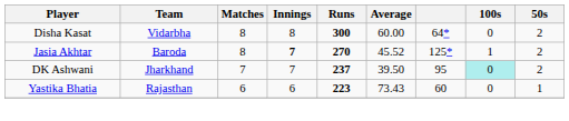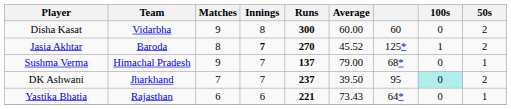Disha Kasat | Matches: 8 -> 9
Disha Kasat | column 7: 64* -> 60
+ row: Sushma Verma | Himachal Pradesh | 9 | 7 | 137 | 79.00 | 68* | 0 | 1
Yastika Bhatia | Runs: 223 -> 221
Yastika Bhatia | column 7: 60 -> 64*
